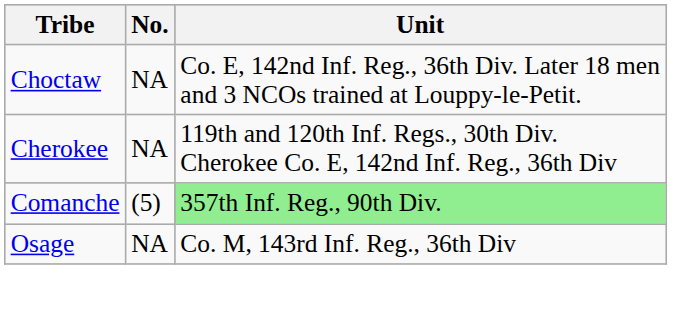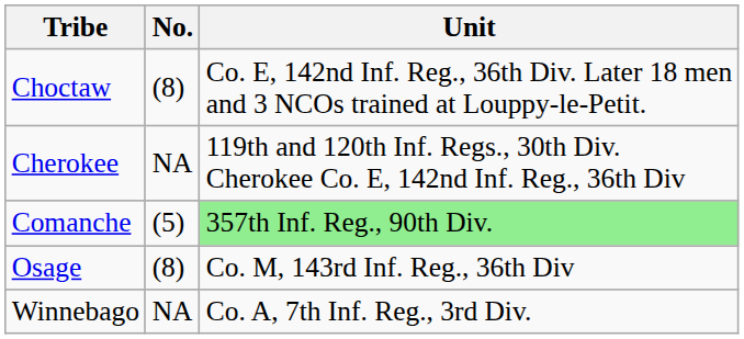Choctaw | No.: NA -> (8)
Osage | No.: NA -> (8)
+ row: Winnebago | NA | Co. A, 7th Inf. Reg., 3rd Div.
